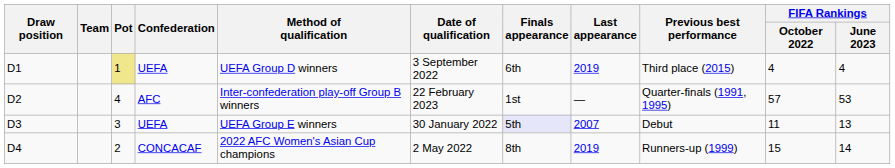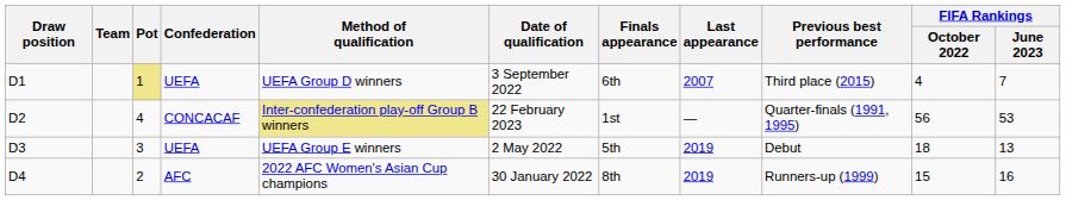D1 | Last appearance: 2019 -> 2007
D1 | FIFA Rankings / June 2023: 4 -> 7
D2 | Confederation: AFC -> CONCACAF
D2 | Method of qualification: no background -> khaki background
D2 | FIFA Rankings / October 2022: 57 -> 56
D3 | Date of qualification: 30 January 2022 -> 2 May 2022
D3 | Finals appearance: lavender background -> no background
D3 | Last appearance: 2007 -> 2019
D3 | FIFA Rankings / October 2022: 11 -> 18
D4 | Confederation: CONCACAF -> AFC
D4 | Date of qualification: 2 May 2022 -> 30 January 2022
D4 | FIFA Rankings / June 2023: 14 -> 16
